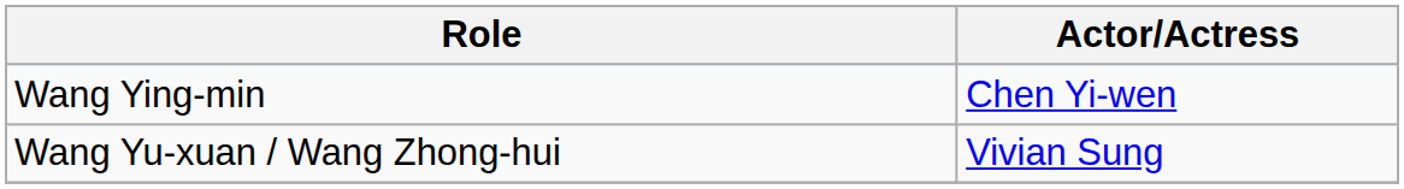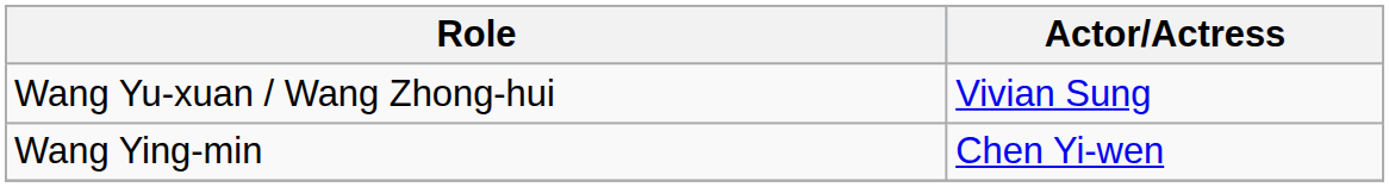rows swapped: Wang Ying-min <-> Wang Yu-xuan / Wang Zhong-hui
